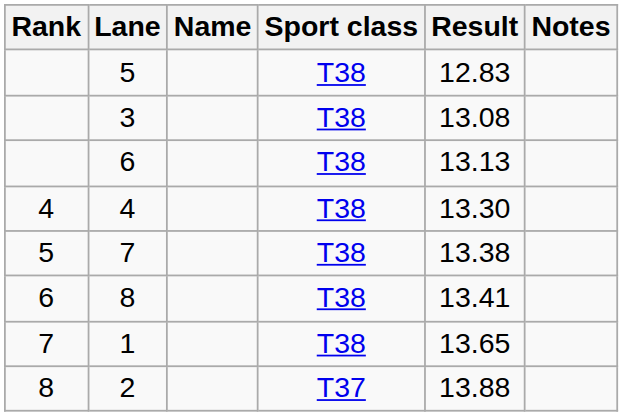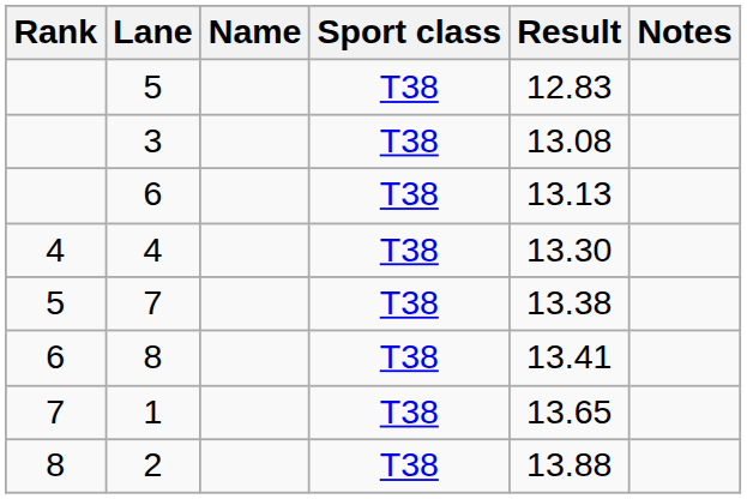2 | Sport class: T37 -> T38
